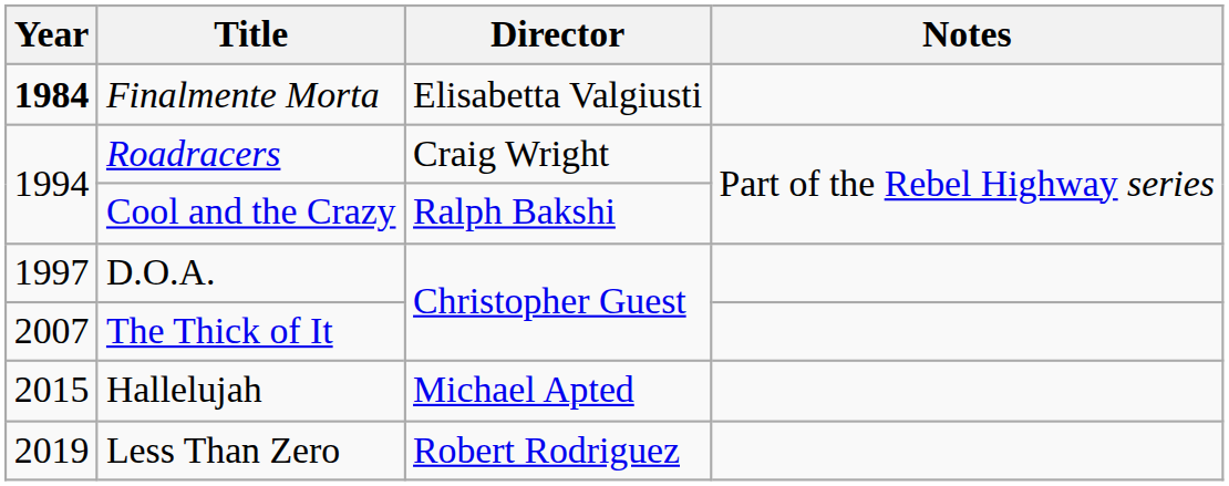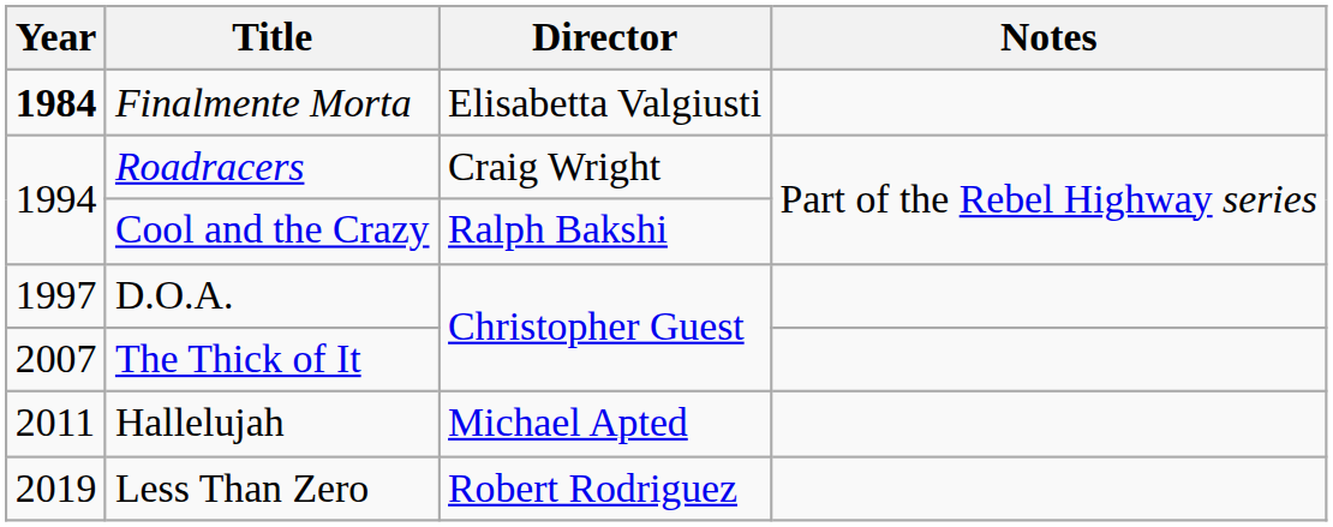Hallelujah | Year: 2015 -> 2011
